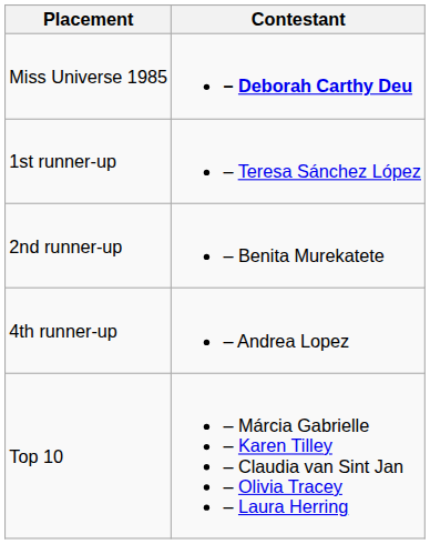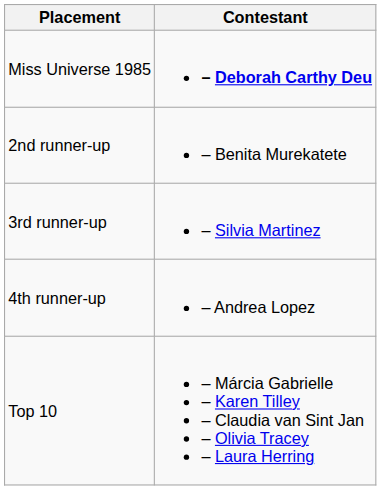- row: 1st runner-up | – Teresa Sánchez López
+ row: 3rd runner-up | – Silvia Martinez
